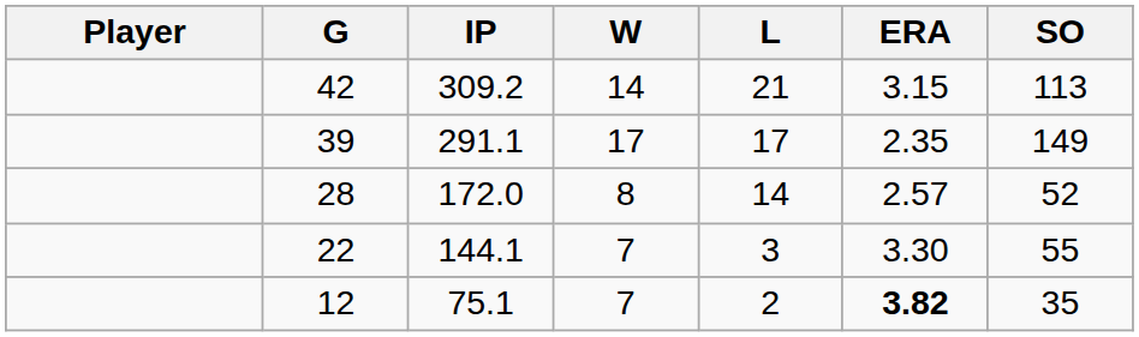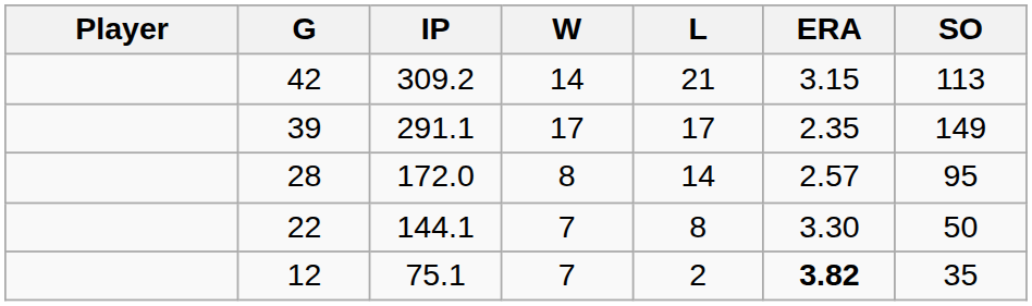28 | SO: 52 -> 95
22 | L: 3 -> 8
22 | SO: 55 -> 50
